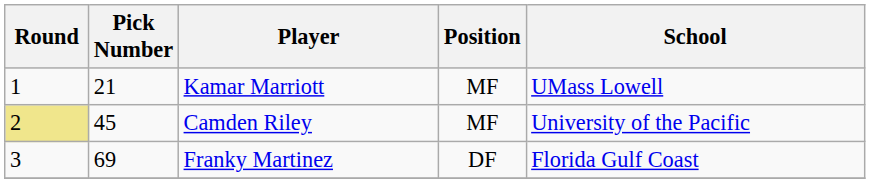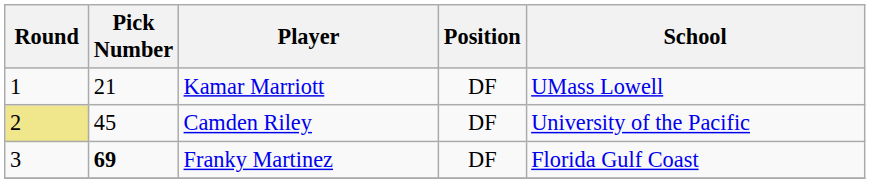Kamar Marriott | Position: MF -> DF
Camden Riley | Position: MF -> DF
Franky Martinez | Pick Number: normal -> bold
